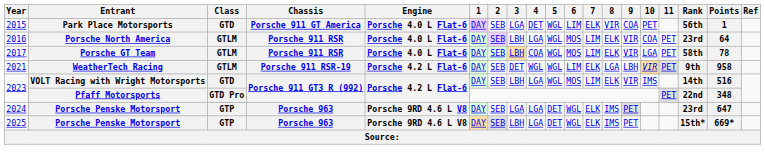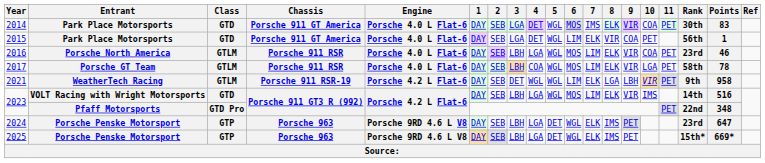+ row: 2014 | Park Place Motorsports | GTD | Porsche 911 GT America | Porsche 4.0 L Flat-6 | DAY | SEB | LGA | DET | WGL | MOS | IMS | ELK | VIR | COA | PET | 30th | 83
2016 | Points: 64 -> 46
2024 | 3: LGA -> LBH
